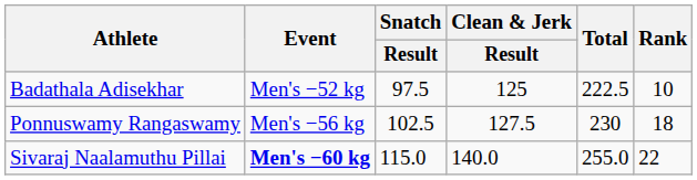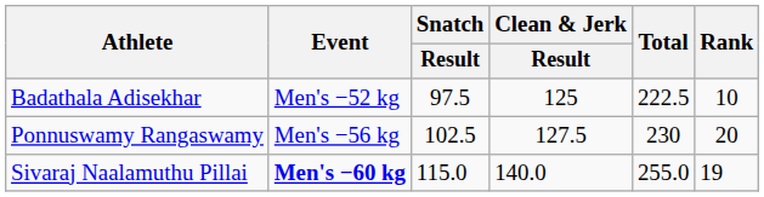Ponnuswamy Rangaswamy | Rank: 18 -> 20
Sivaraj Naalamuthu Pillai | Rank: 22 -> 19
